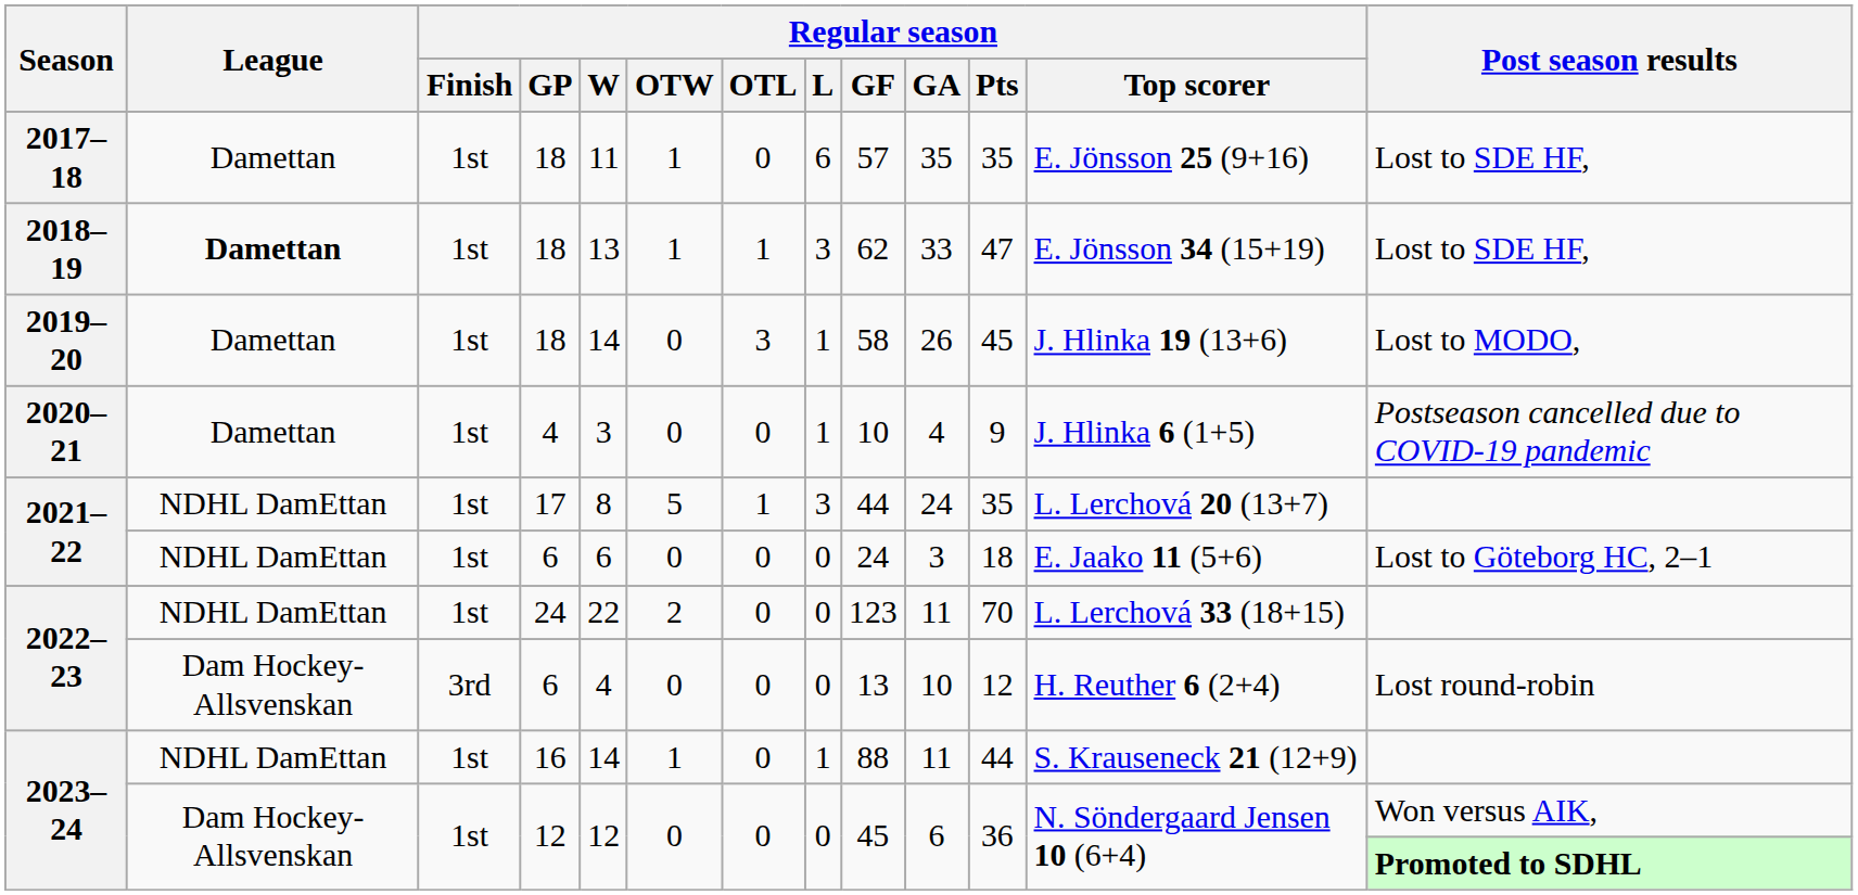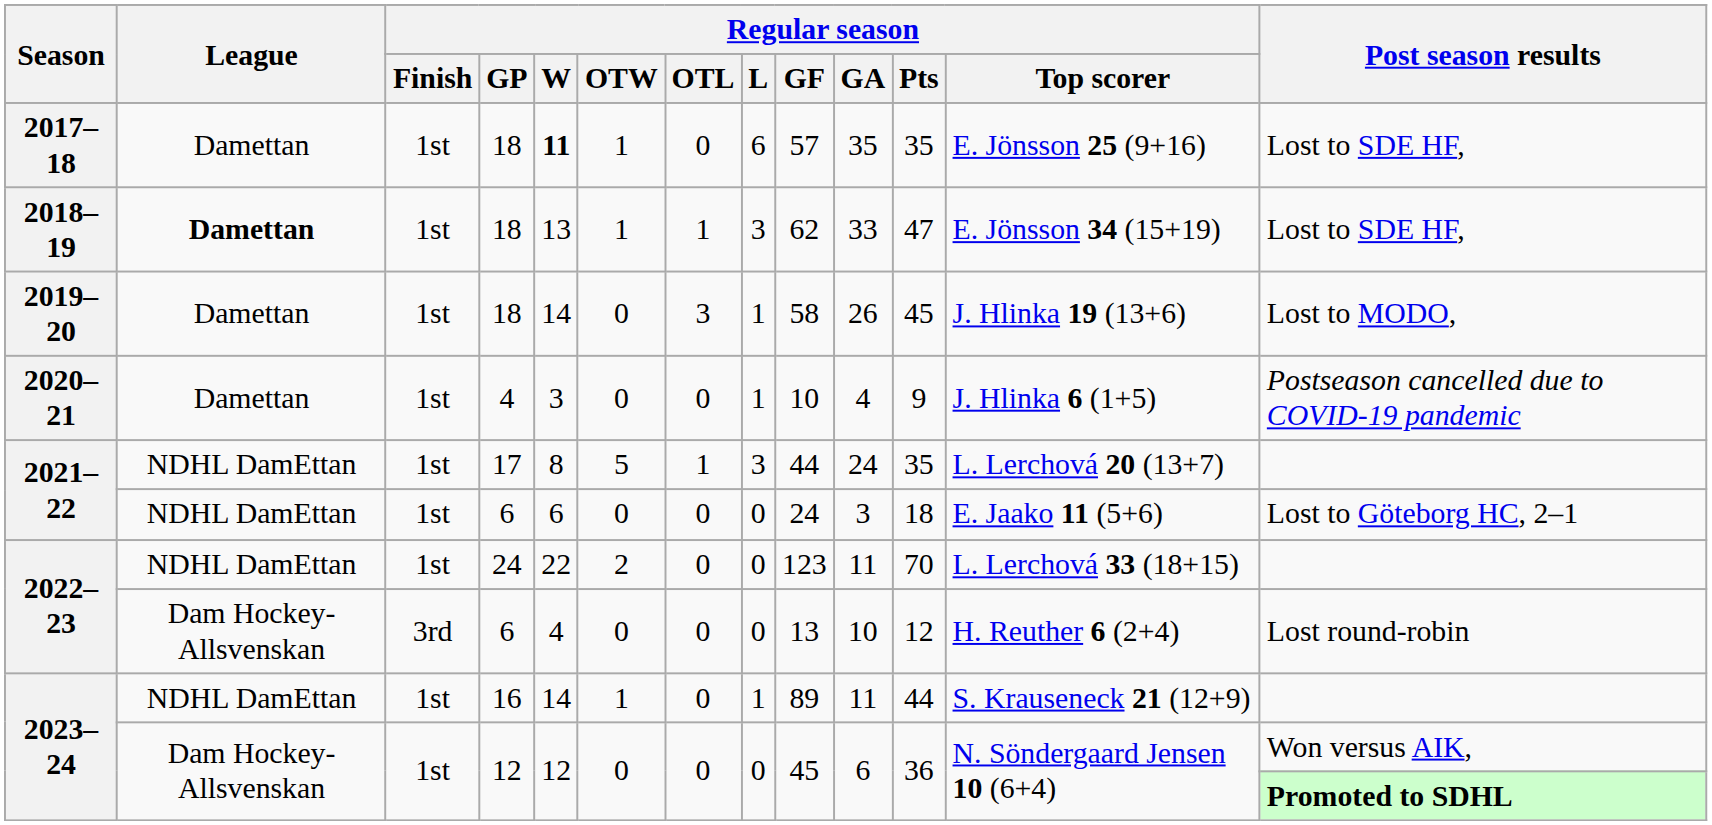2017–18 | Regular season / W: normal -> bold
2023–24 / 16 | Regular season / GF: 88 -> 89
